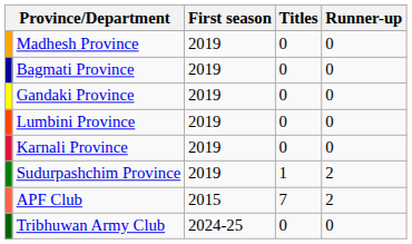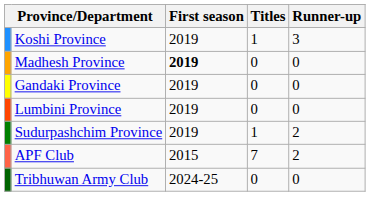+ row: Koshi Province | 2019 | 1 | 3
Madhesh Province | First season: normal -> bold
- row: Bagmati Province | 2019 | 0 | 0
- row: Karnali Province | 2019 | 0 | 0
